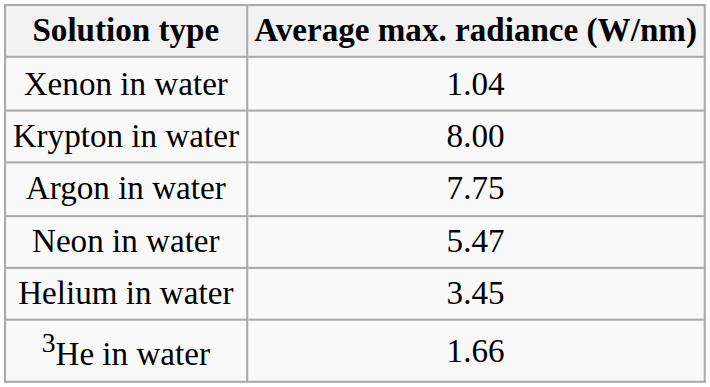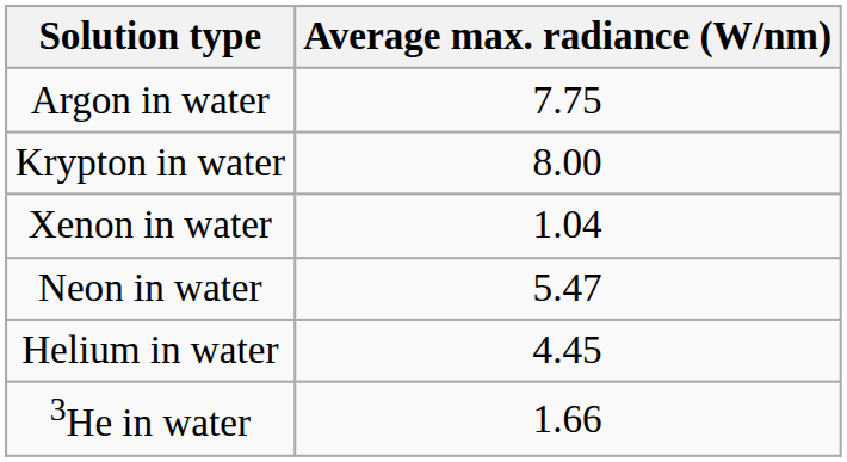rows swapped: Xenon in water <-> Argon in water
Helium in water | Average max. radiance (W/nm): 3.45 -> 4.45
